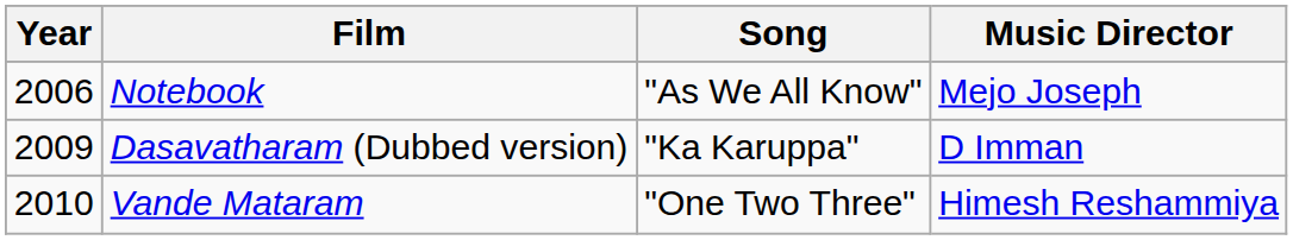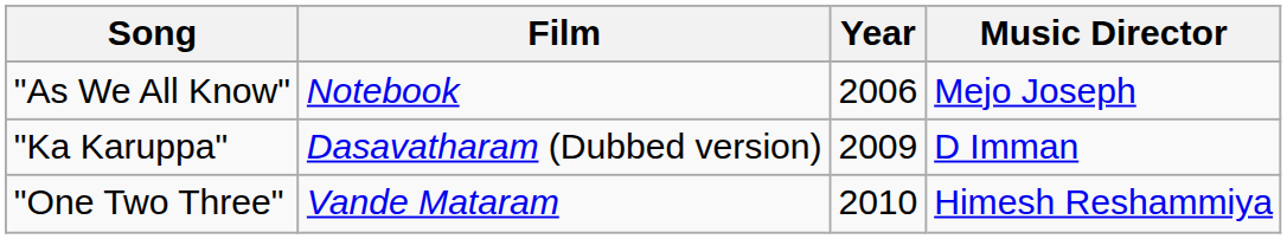columns swapped: Year <-> Song
